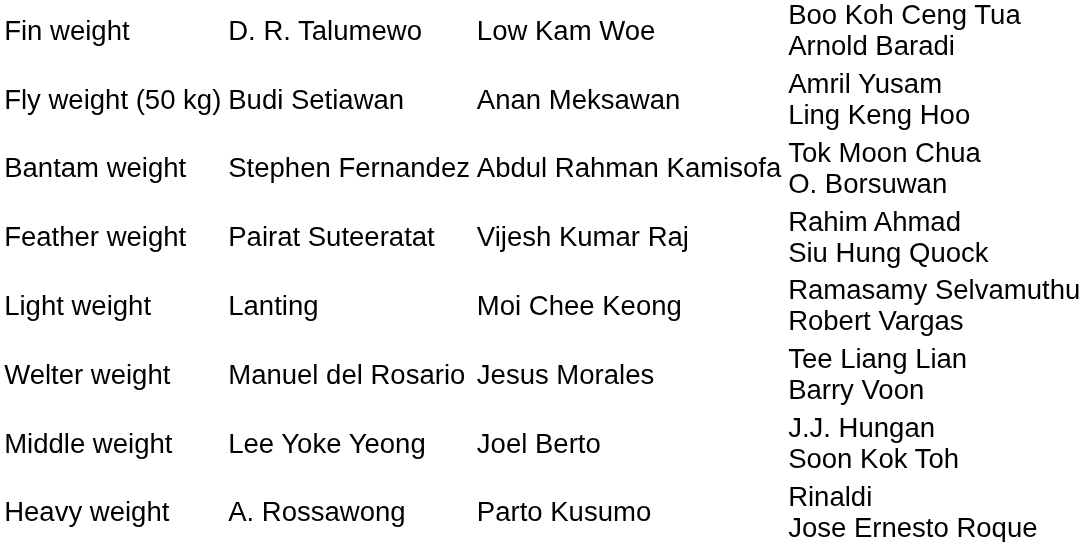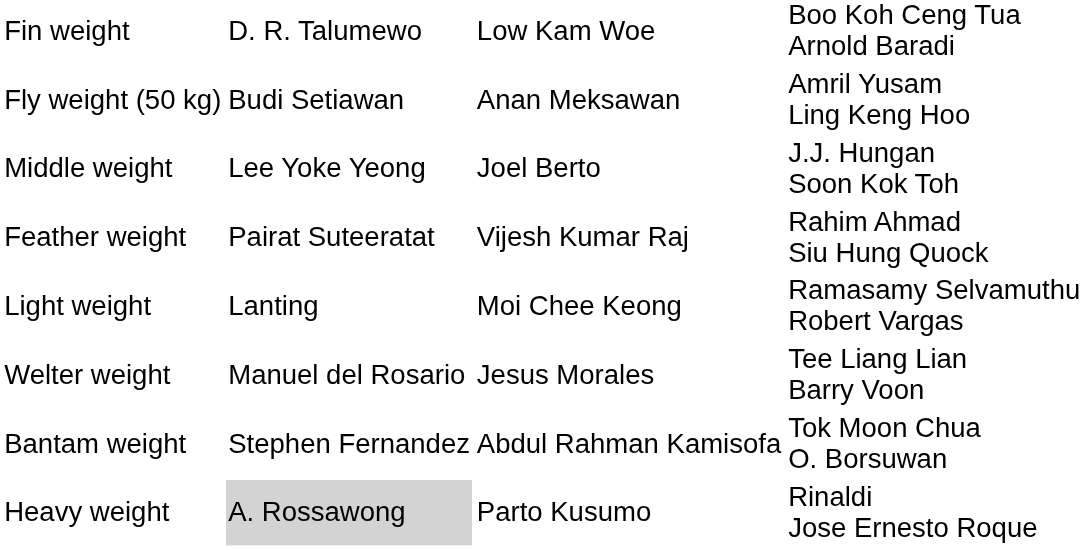rows swapped: Bantam weight <-> Middle weight
Heavy weight | column 2: no background -> lightgrey background
